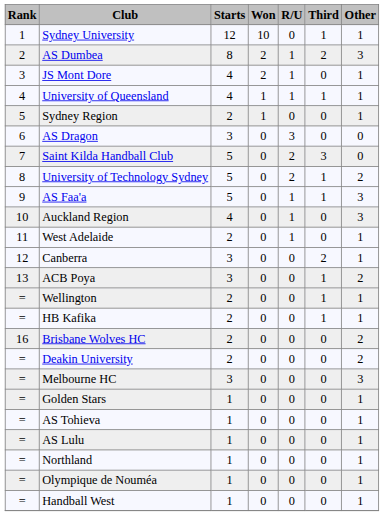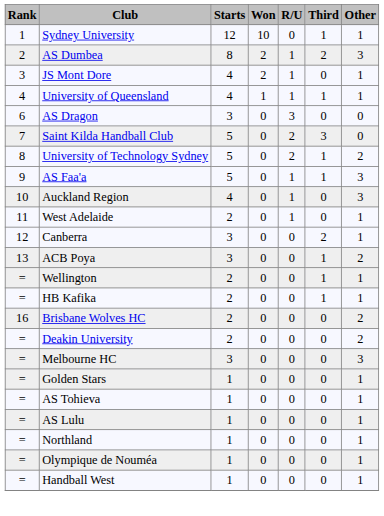- row: 5 | Sydney Region | 2 | 1 | 0 | 0 | 1
